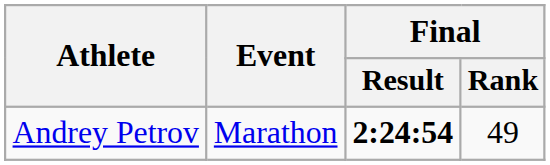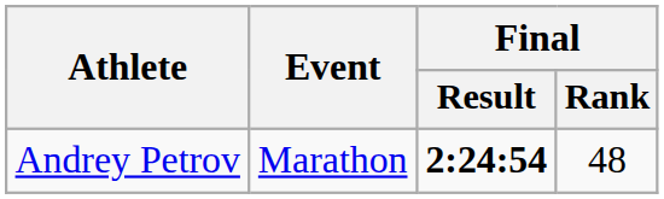Andrey Petrov | Final / Rank: 49 -> 48
